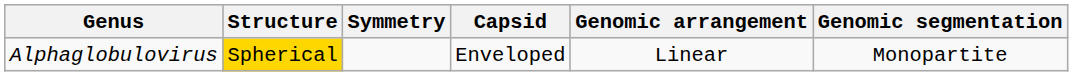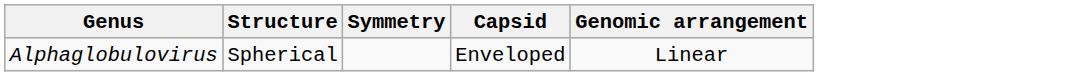- column: Genomic segmentation | Monopartite
Alphaglobulovirus | Structure: gold background -> no background
